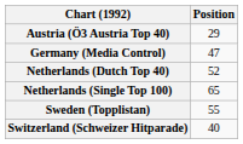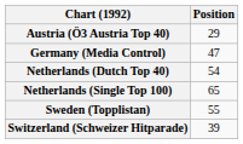Netherlands (Dutch Top 40) | Position: 52 -> 54
Switzerland (Schweizer Hitparade) | Position: 40 -> 39
